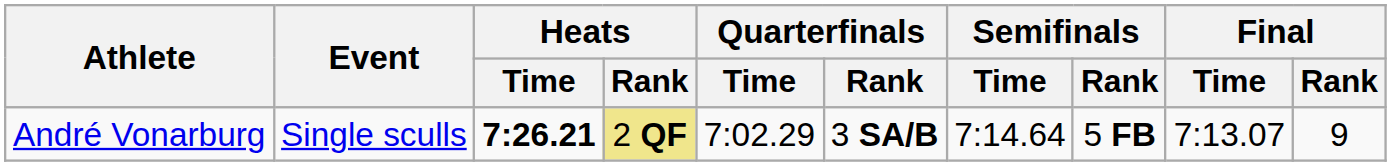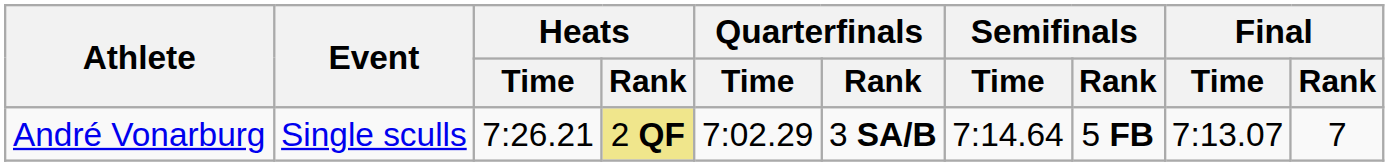André Vonarburg | Heats / Time: bold -> normal
André Vonarburg | Final / Rank: 9 -> 7
